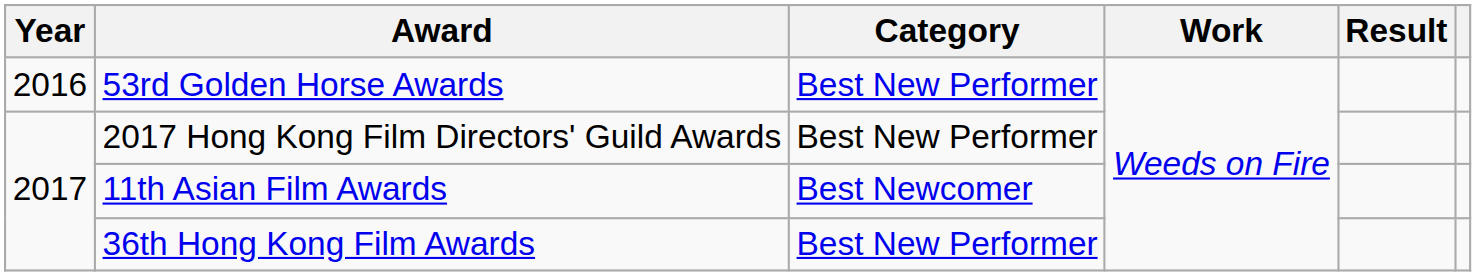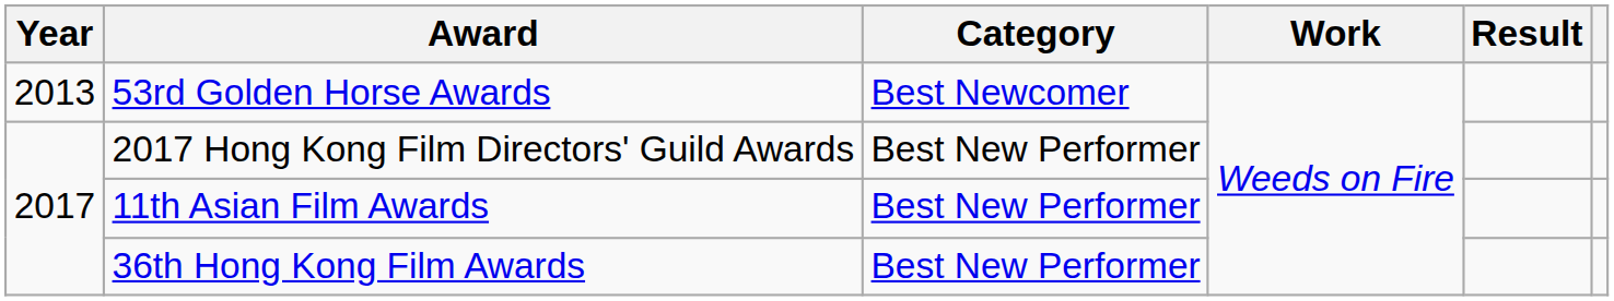53rd Golden Horse Awards | Year: 2016 -> 2013
53rd Golden Horse Awards | Category: Best New Performer -> Best Newcomer
11th Asian Film Awards | Category: Best Newcomer -> Best New Performer
